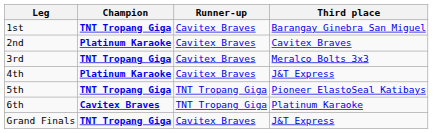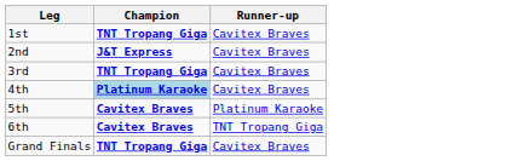- column: Third place | Barangay Ginebra San Miguel | Cavitex Braves | Meralco Bolts 3x3 | J&T Express | Pioneer ElastoSeal Katibays | Platinum Karaoke | J&T Express
2nd | Champion: Platinum Karaoke -> J&T Express
4th | Champion: no background -> lightblue background
5th | Champion: TNT Tropang Giga -> Cavitex Braves
5th | Runner-up: TNT Tropang Giga -> Platinum Karaoke
